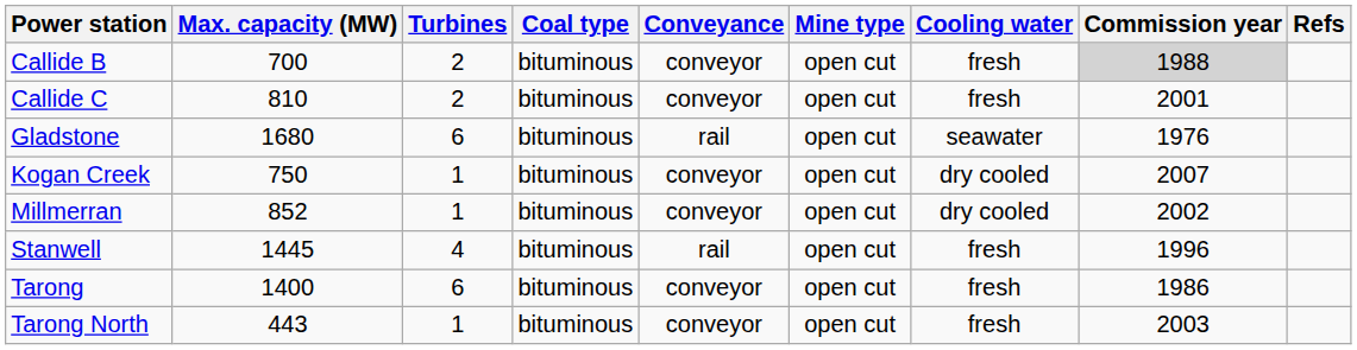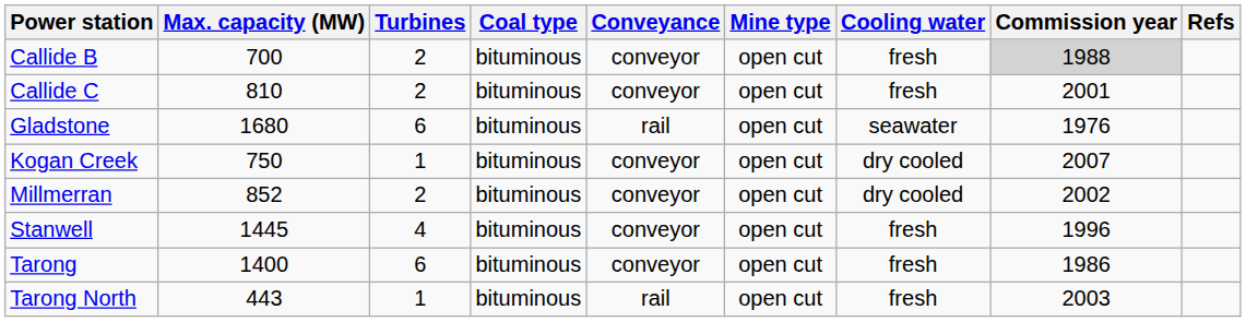Millmerran | Turbines: 1 -> 2
Stanwell | Conveyance: rail -> conveyor
Tarong North | Conveyance: conveyor -> rail
